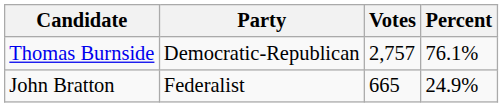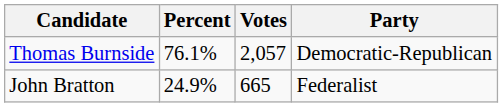columns swapped: Party <-> Percent
Thomas Burnside | Votes: 2,757 -> 2,057
